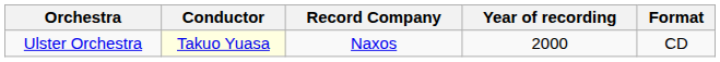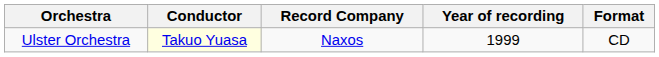Ulster Orchestra | Year of recording: 2000 -> 1999
